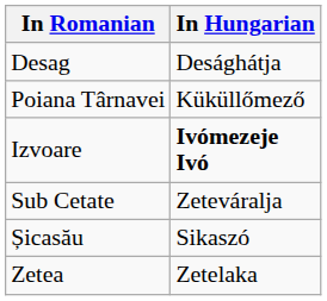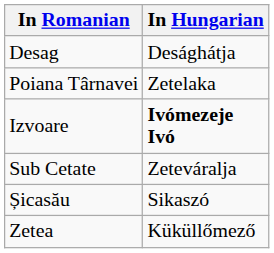Poiana Târnavei | In Hungarian: Küküllőmező -> Zetelaka
Zetea | In Hungarian: Zetelaka -> Küküllőmező
